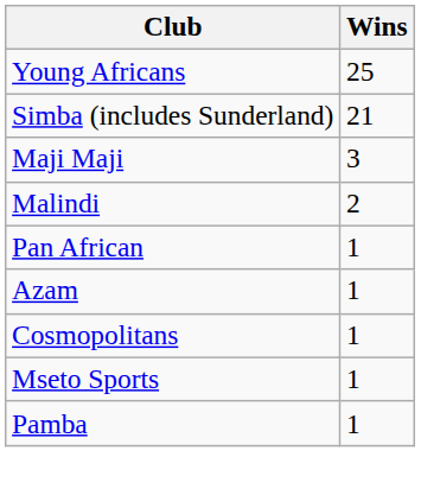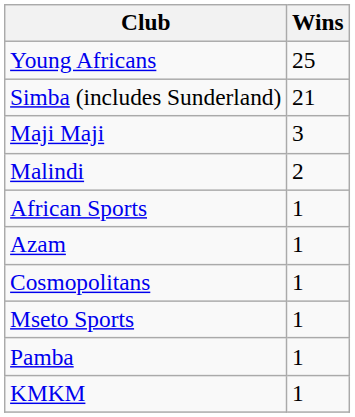+ row: African Sports | 1
- row: Pan African | 1
+ row: KMKM | 1
